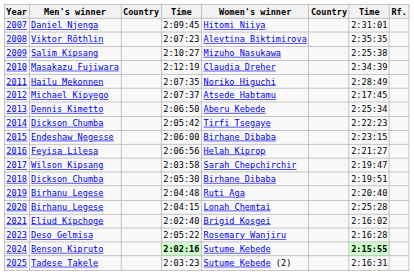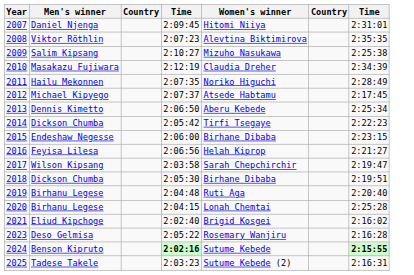- column: Rf.
